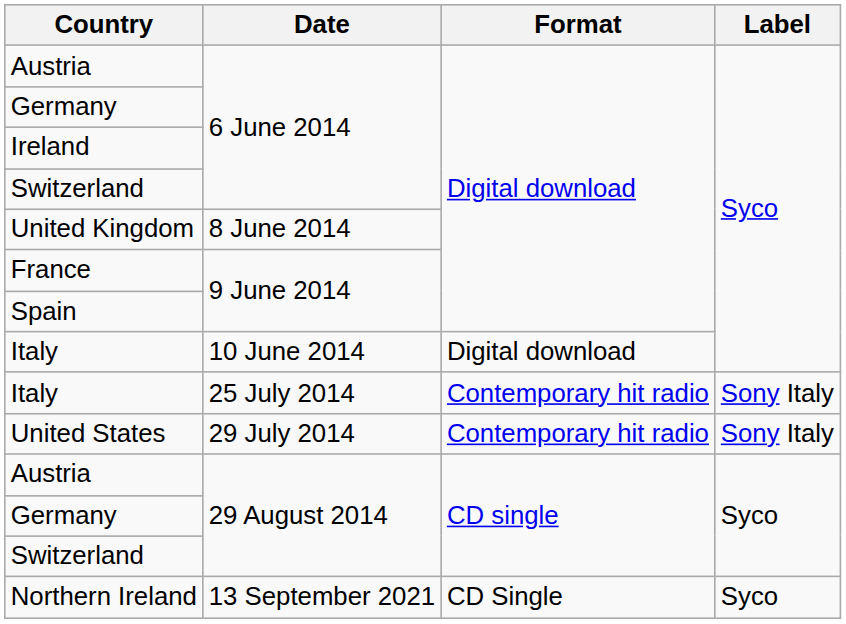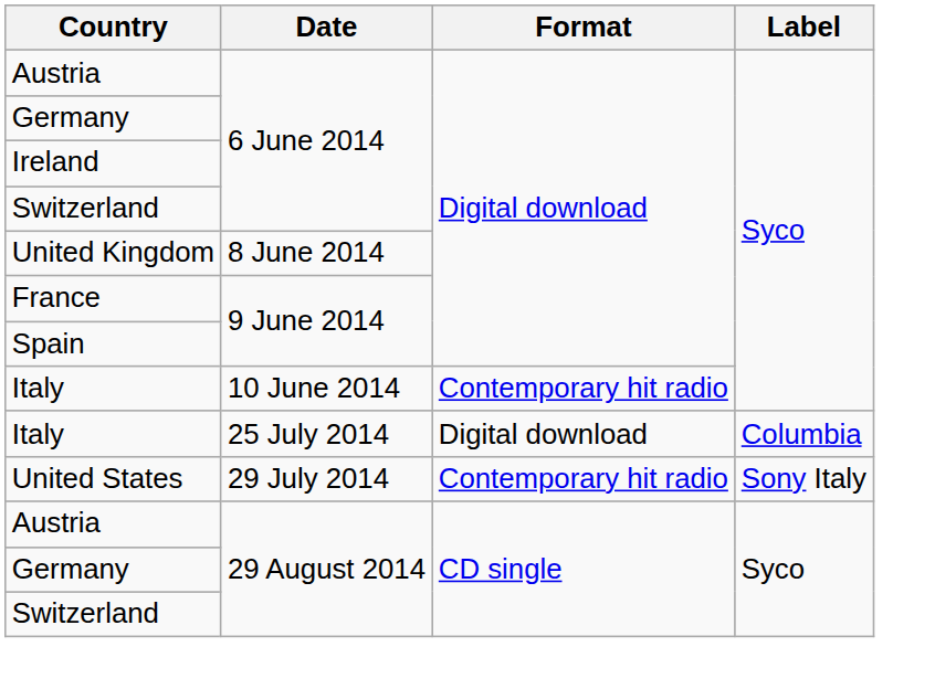Italy / 10 June 2014 | Format: Digital download -> Contemporary hit radio
Italy / 25 July 2014 | Format: Contemporary hit radio -> Digital download
Italy / 25 July 2014 | Label: Sony Italy -> Columbia
- row: Northern Ireland | 13 September 2021 | CD Single | Syco
